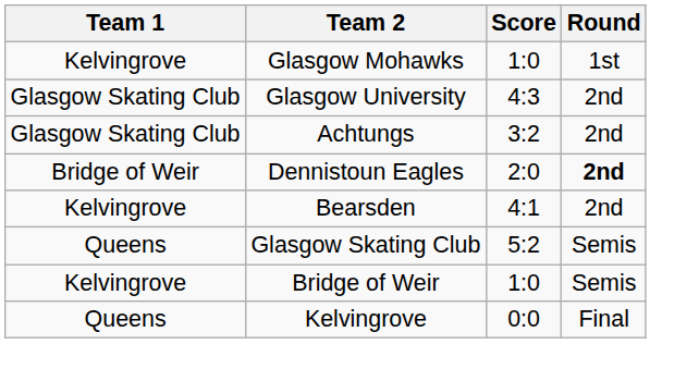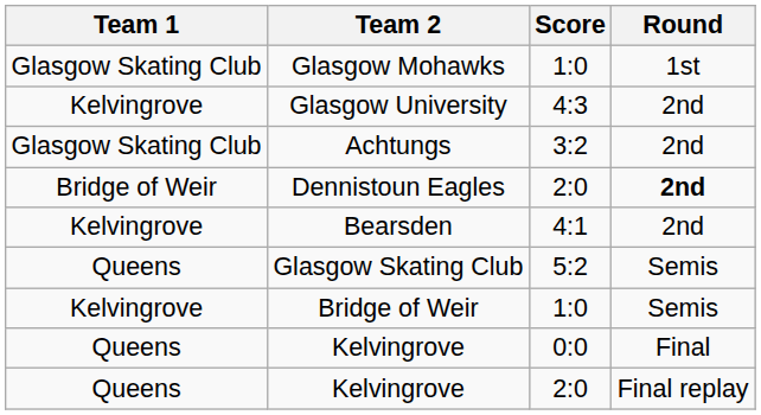Glasgow Mohawks | Team 1: Kelvingrove -> Glasgow Skating Club
Glasgow University | Team 1: Glasgow Skating Club -> Kelvingrove
+ row: Queens | Kelvingrove | 2:0 | Final replay
